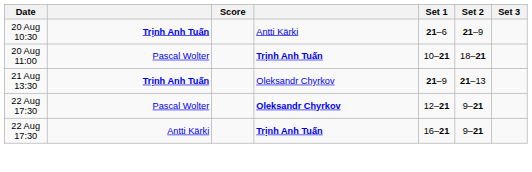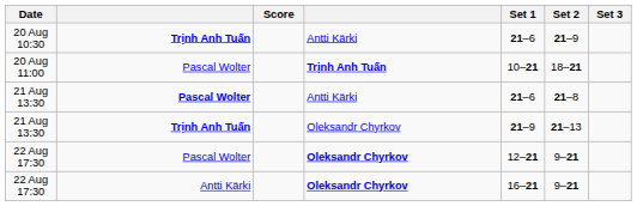+ row: 21 Aug 13:30 | Pascal Wolter | Antti Kärki | 21–6 | 21–8
22 Aug 17:30 / Antti Kärki | column 4: Trịnh Anh Tuấn -> Oleksandr Chyrkov
